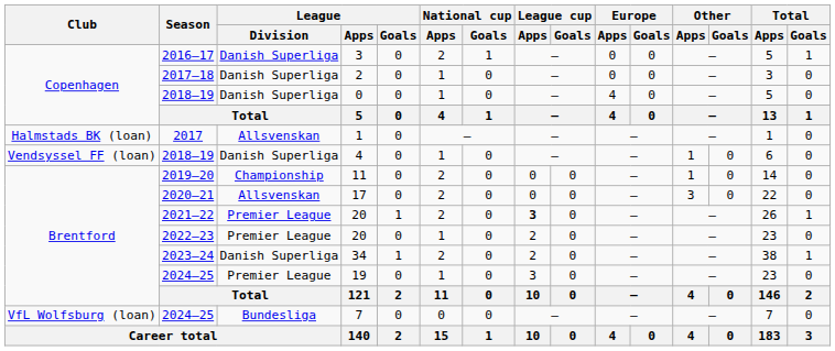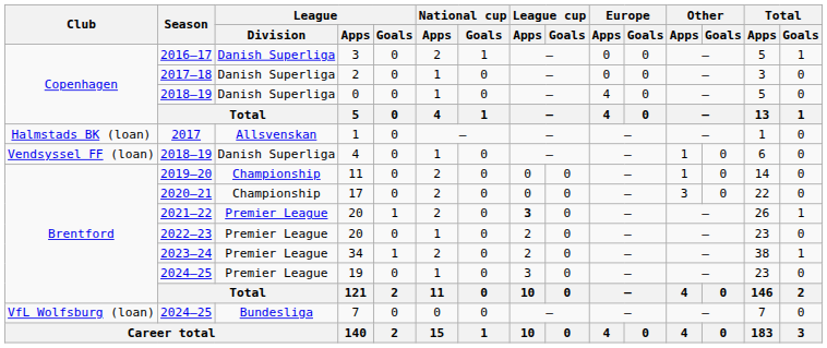17 | League / Division: Allsvenskan -> Championship
34 | League / Division: Danish Superliga -> Premier League
